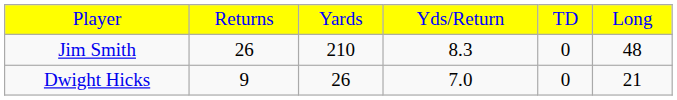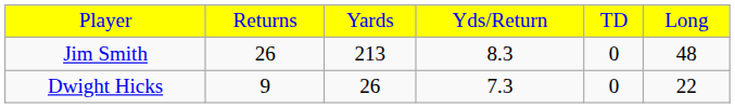Jim Smith | column 3: 210 -> 213
Dwight Hicks | column 4: 7.0 -> 7.3
Dwight Hicks | column 6: 21 -> 22
